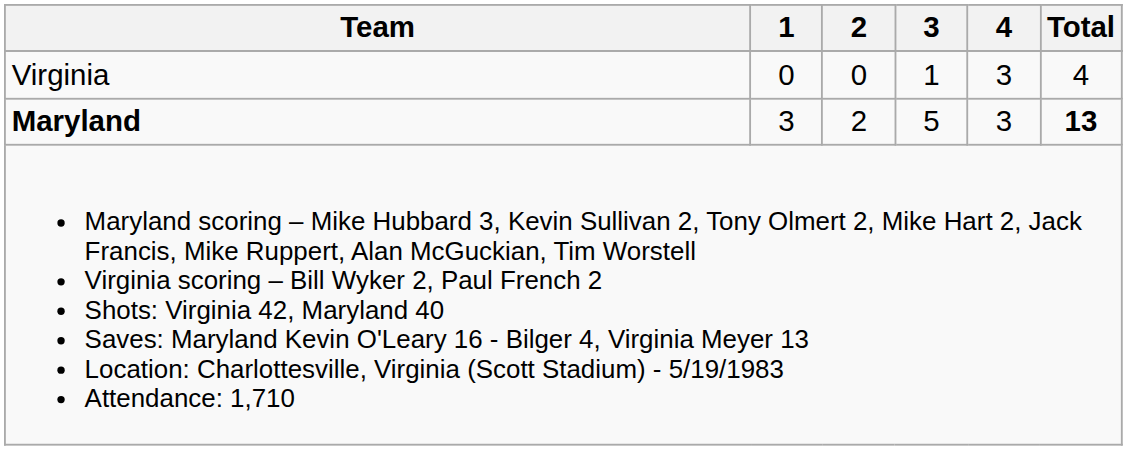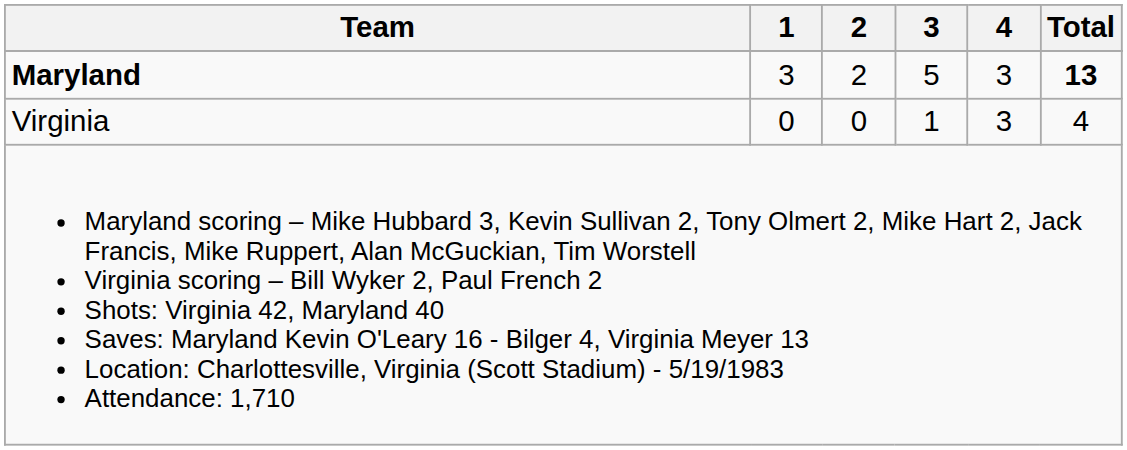rows swapped: Maryland <-> Virginia
